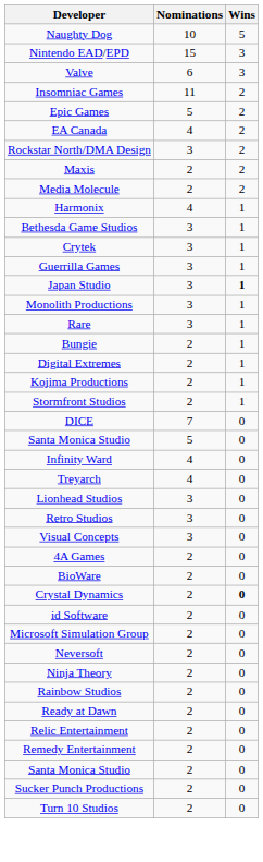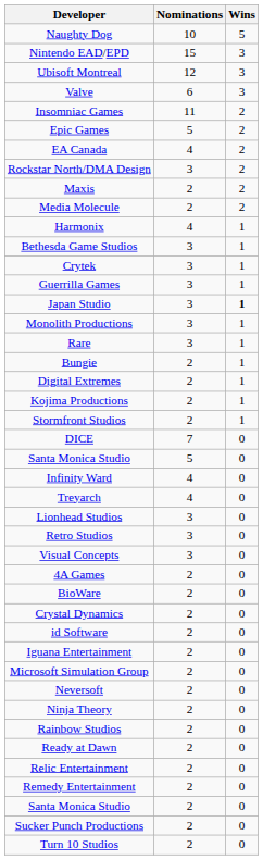+ row: Ubisoft Montreal | 12 | 3
Crystal Dynamics | Wins: bold -> normal
+ row: Iguana Entertainment | 2 | 0
